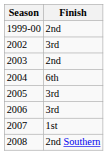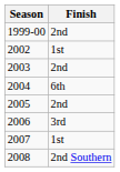2002 | Finish: 3rd -> 1st
2005 | Finish: 3rd -> 2nd
